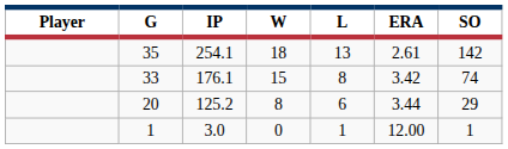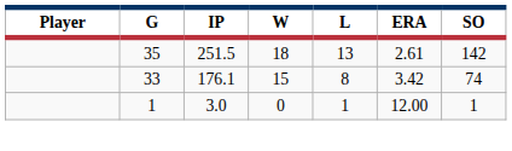35 | IP: 254.1 -> 251.5
- row: 20 | 125.2 | 8 | 6 | 3.44 | 29
